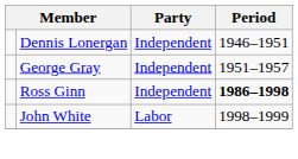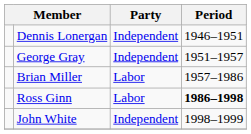+ row: Brian Miller | Labor | 1957–1986
Ross Ginn | Party: Independent -> Labor
John White | Party: Labor -> Independent
